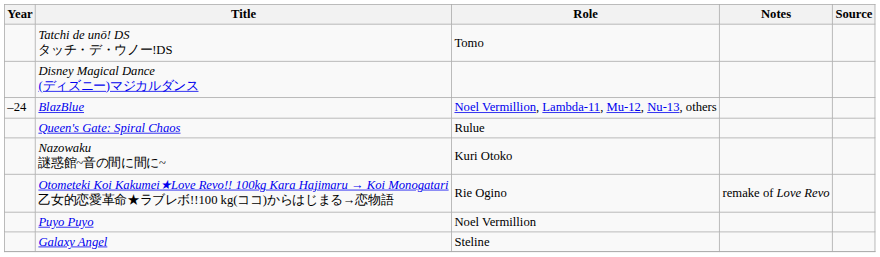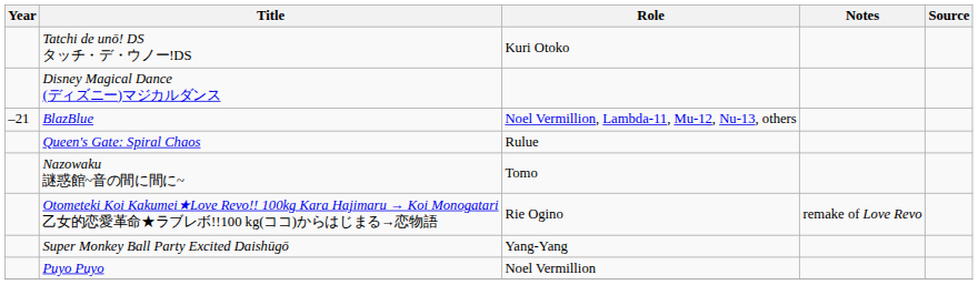Tatchi de unō! DS タッチ・デ・ウノー!DS | Role: Tomo -> Kuri Otoko
BlazBlue | Year: –24 -> –21
Nazowaku 謎惑館~音の間に間に~ | Role: Kuri Otoko -> Tomo
+ row: Super Monkey Ball Party Excited Daishūgō | Yang-Yang
- row: Galaxy Angel | Steline
